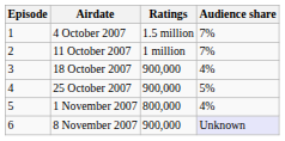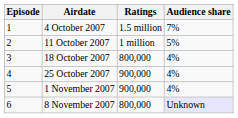11 October 2007 | Audience share: 7% -> 5%
18 October 2007 | Ratings: 900,000 -> 800,000
25 October 2007 | Audience share: 5% -> 4%
1 November 2007 | Ratings: 800,000 -> 900,000
8 November 2007 | Ratings: 900,000 -> 800,000
